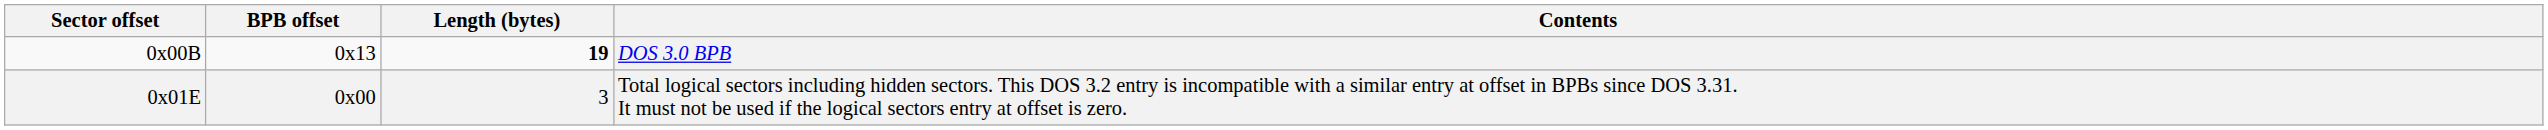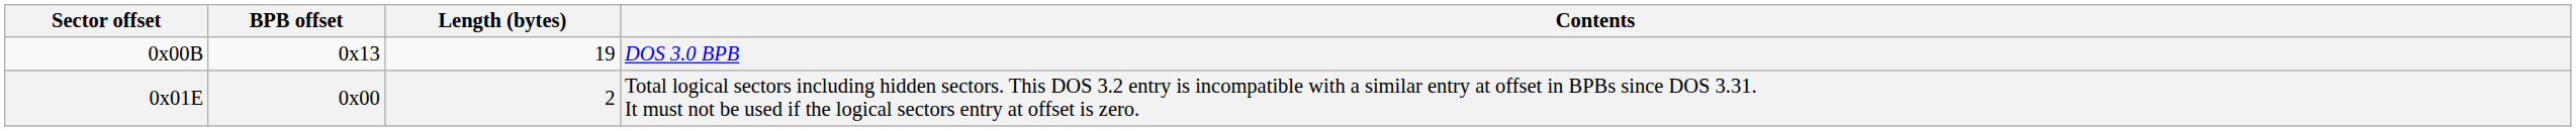0x00B | Length (bytes): bold -> normal
0x01E | Length (bytes): 3 -> 2
